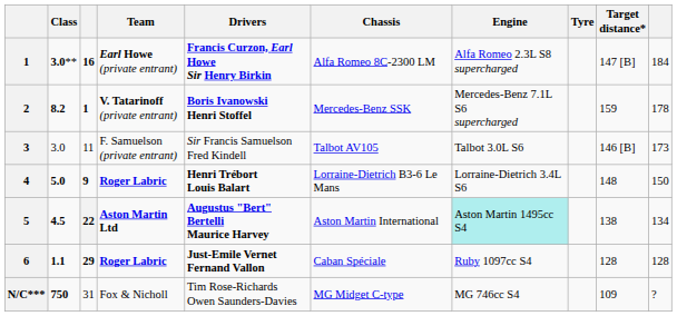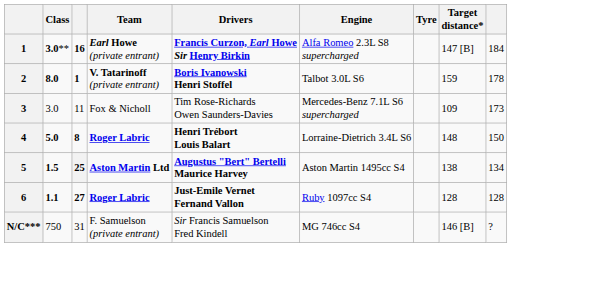- column: Chassis | Alfa Romeo 8C-2300 LM | Mercedes-Benz SSK | Talbot AV105 | Lorraine-Dietrich B3-6 Le Mans | Aston Martin International | Caban Spéciale | MG Midget C-type
2 | Class: 8.2 -> 8.0
2 | Engine: Mercedes-Benz 7.1L S6 supercharged -> Talbot 3.0L S6
3 | Team: F. Samuelson (private entrant) -> Fox & Nicholl
3 | Drivers: Sir Francis Samuelson Fred Kindell -> Tim Rose-Richards Owen Saunders-Davies
3 | Engine: Talbot 3.0L S6 -> Mercedes-Benz 7.1L S6 supercharged
3 | Target distance*: 146 [B] -> 109
4 | column 3: 9 -> 8
5 | Class: 4.5 -> 1.5
5 | column 3: 22 -> 25
5 | Engine: paleturquoise background -> no background
6 | column 3: 29 -> 27
N/C*** | Class: bold -> normal
N/C*** | Team: Fox & Nicholl -> F. Samuelson (private entrant)
N/C*** | Drivers: Tim Rose-Richards Owen Saunders-Davies -> Sir Francis Samuelson Fred Kindell
N/C*** | Target distance*: 109 -> 146 [B]
